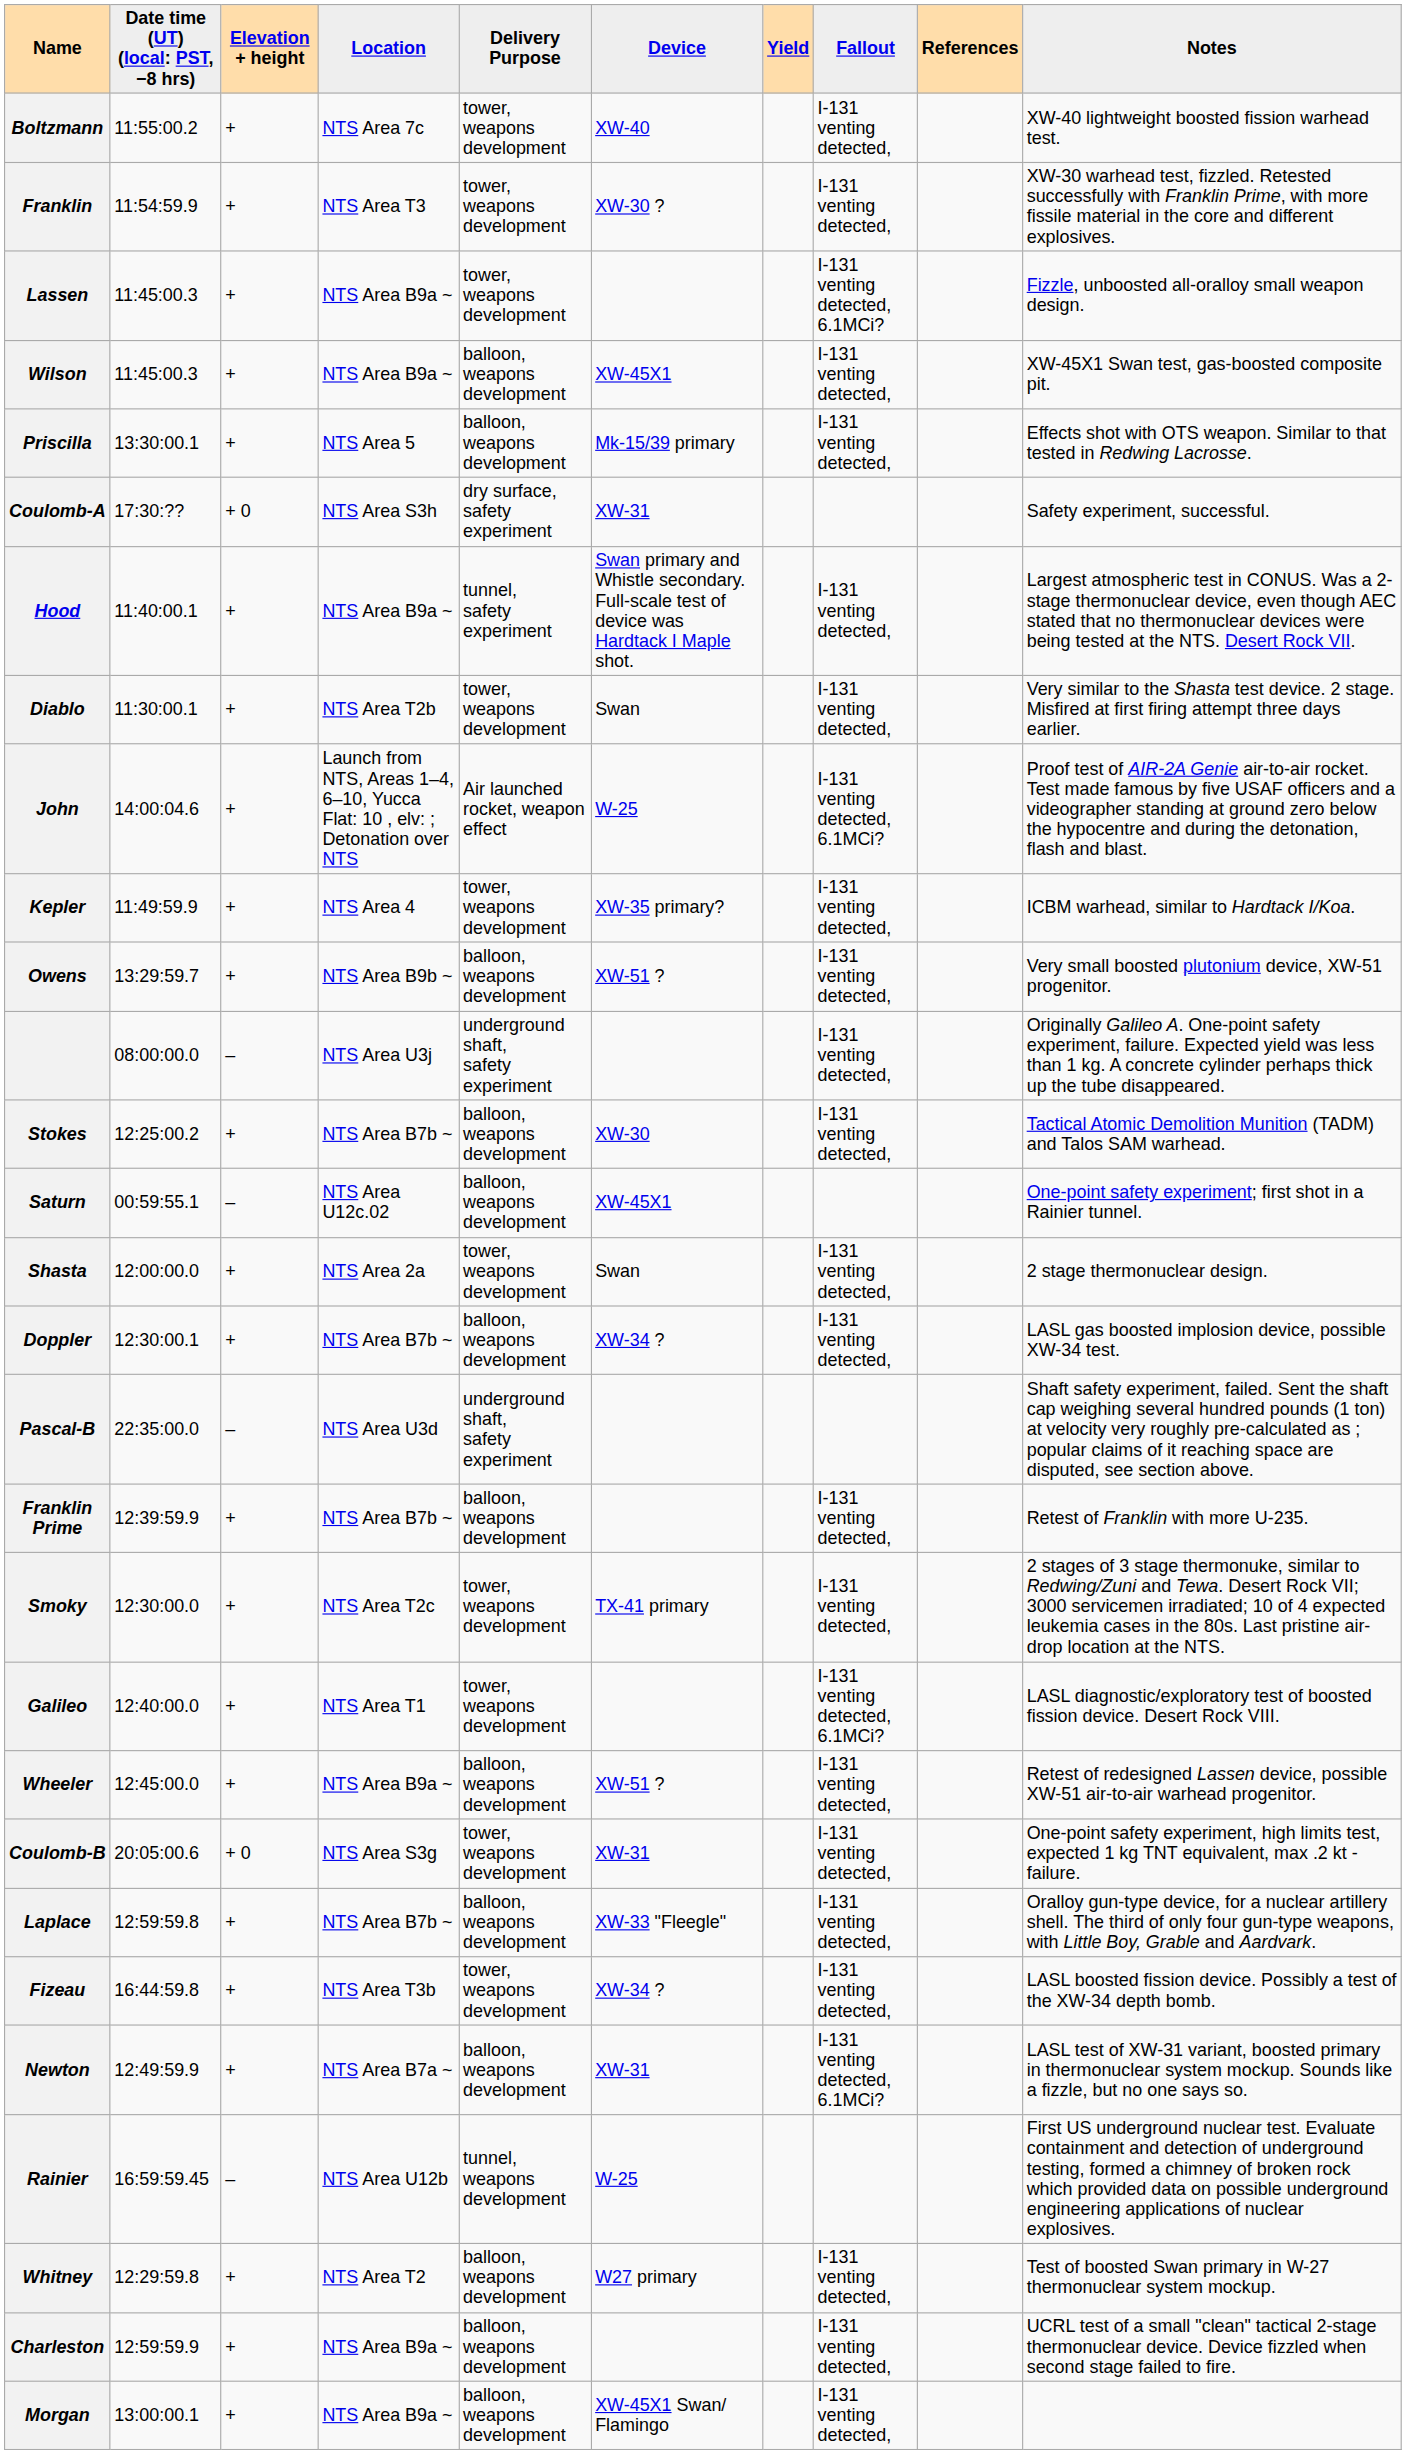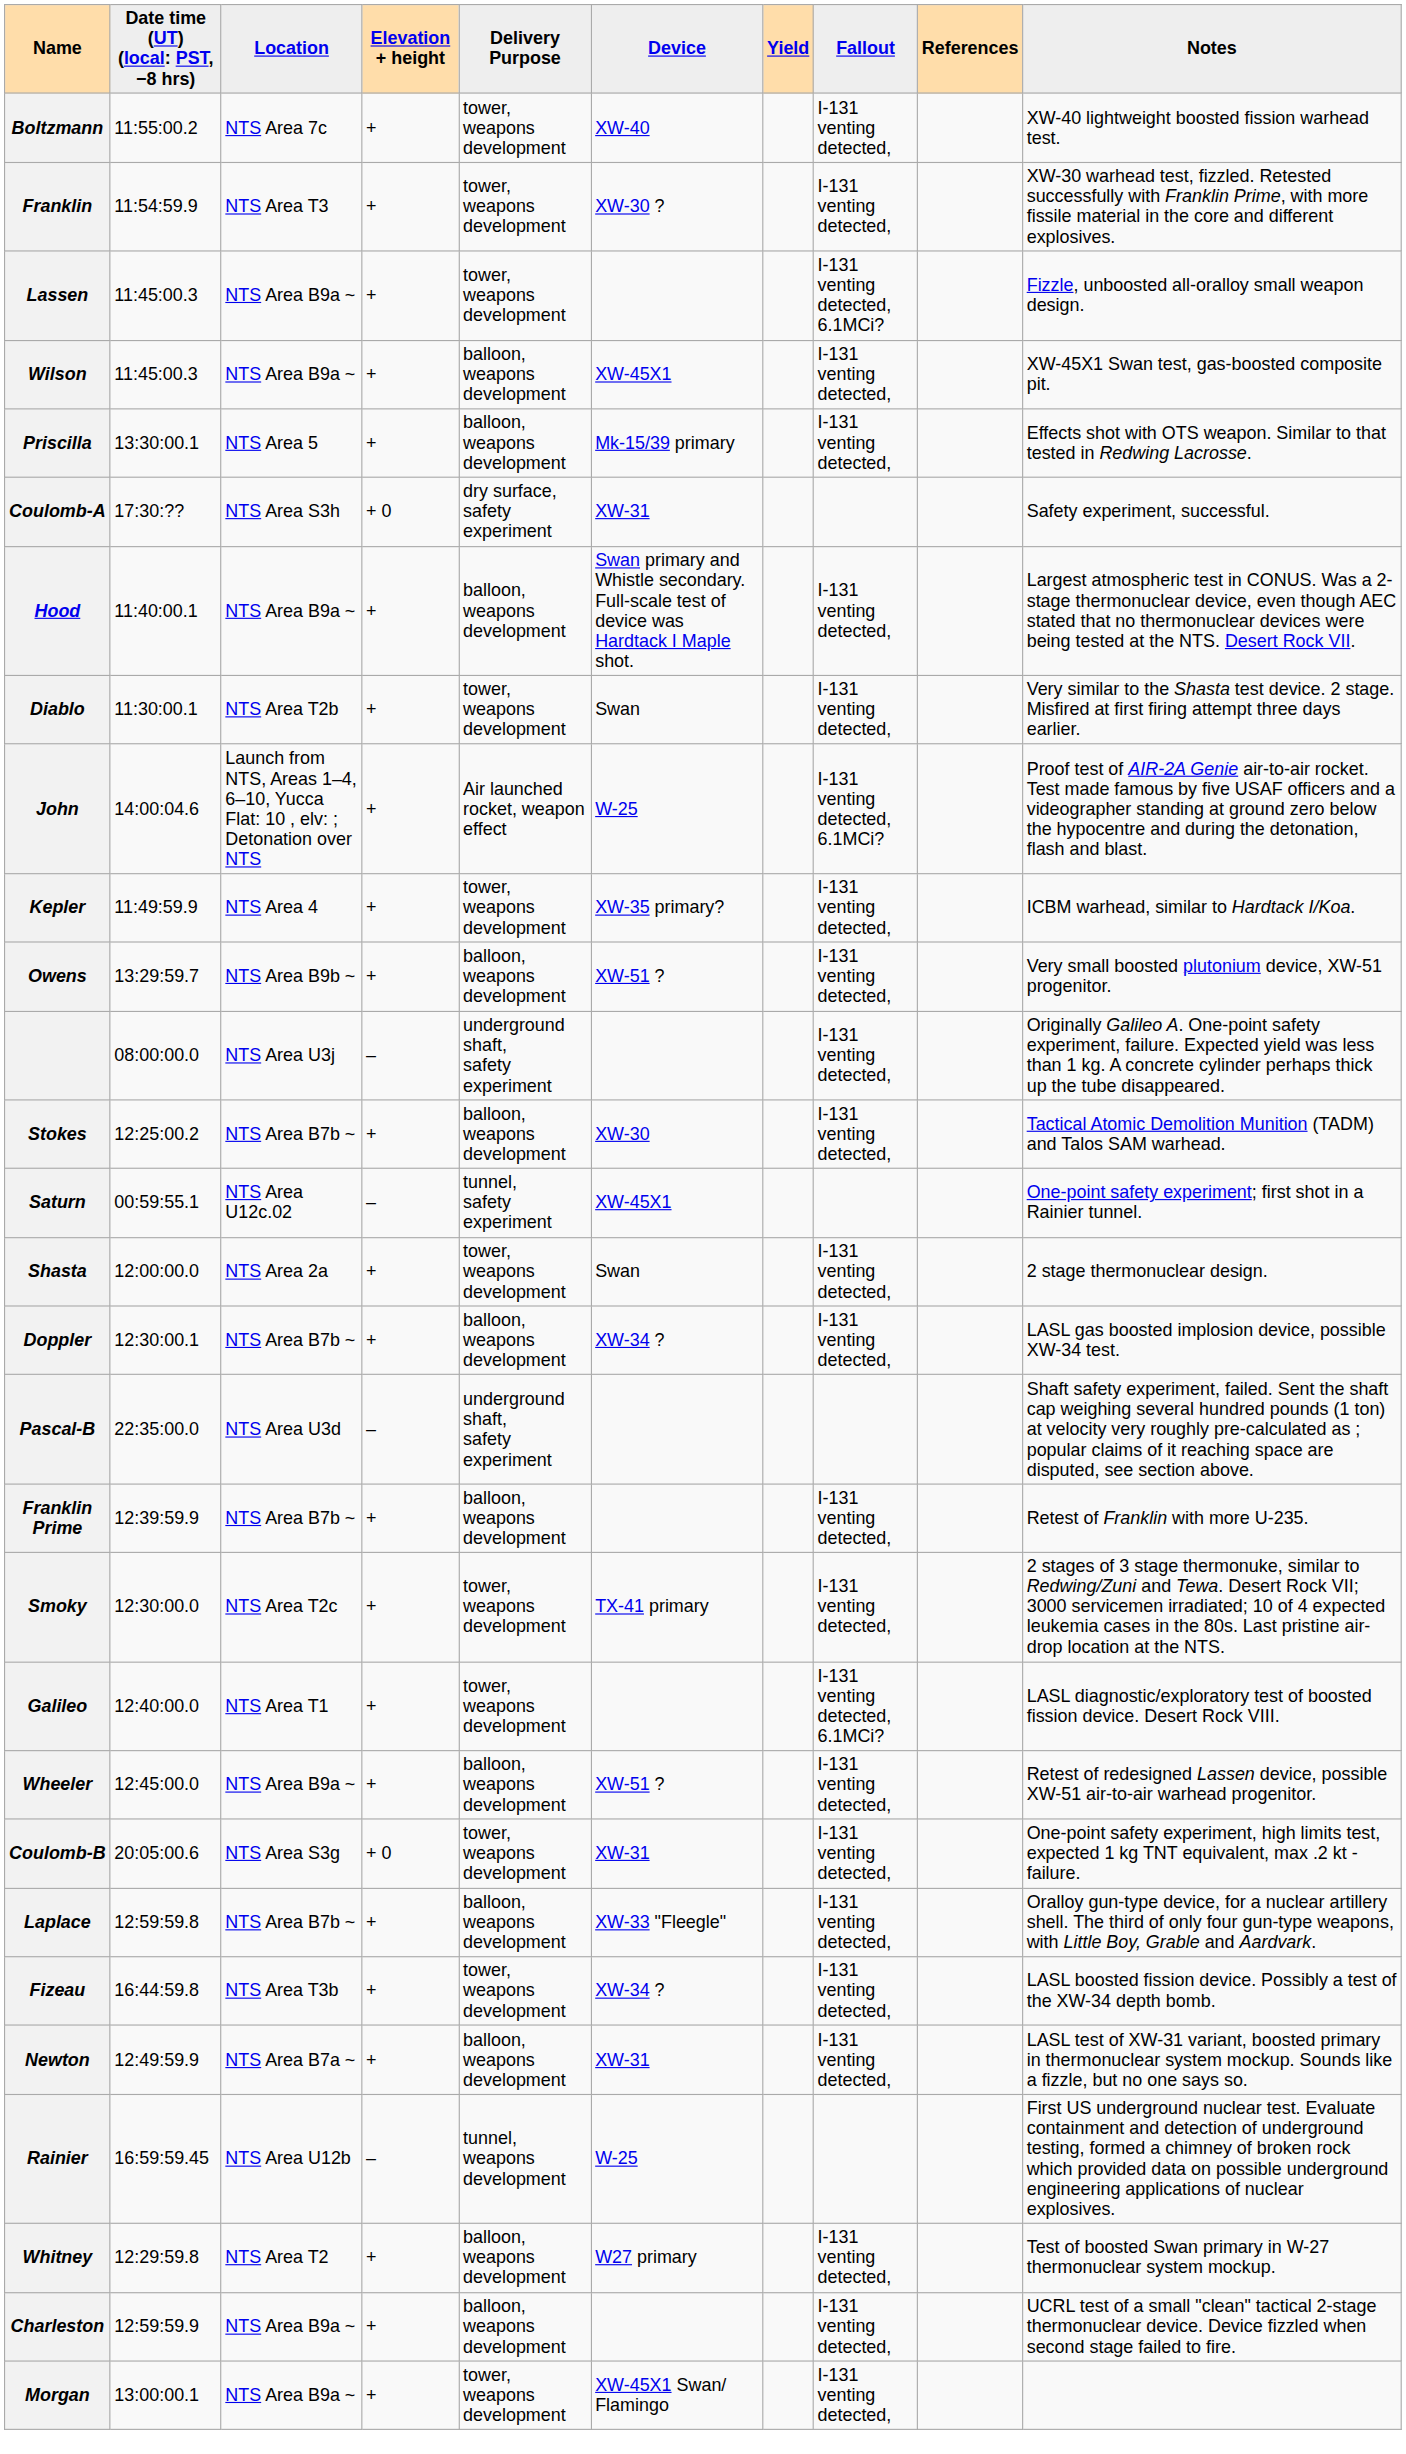columns swapped: Location <-> Elevation + height
Hood | Delivery Purpose: tunnel, safety experiment -> balloon, weapons development
Saturn | Delivery Purpose: balloon, weapons development -> tunnel, safety experiment
Newton | Fallout: I-131 venting detected, 6.1MCi? -> I-131 venting detected,
Morgan | Delivery Purpose: balloon, weapons development -> tower, weapons development
